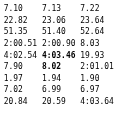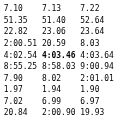rows swapped: 22.82 <-> 51.35
2:00.51 | column 5: 2:00.90 -> 20.59
4:02.54 | column 7: 19.93 -> 4:03.64
+ row: 8:55.25 | 8:58.03 | 9:00.94
7.90 | column 5: bold -> normal
20.84 | column 5: 20.59 -> 2:00.90
20.84 | column 7: 4:03.64 -> 19.93
